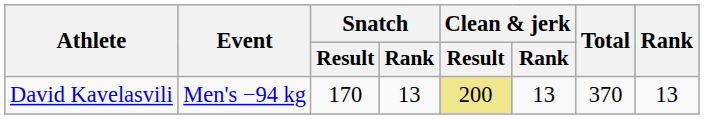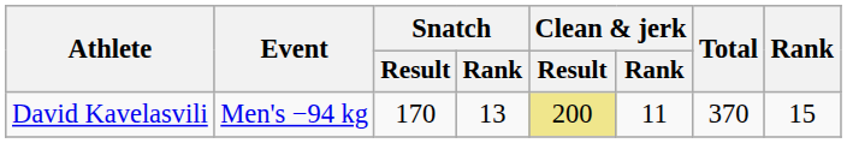David Kavelasvili | Clean & jerk / Rank: 13 -> 11
David Kavelasvili | Rank: 13 -> 15
